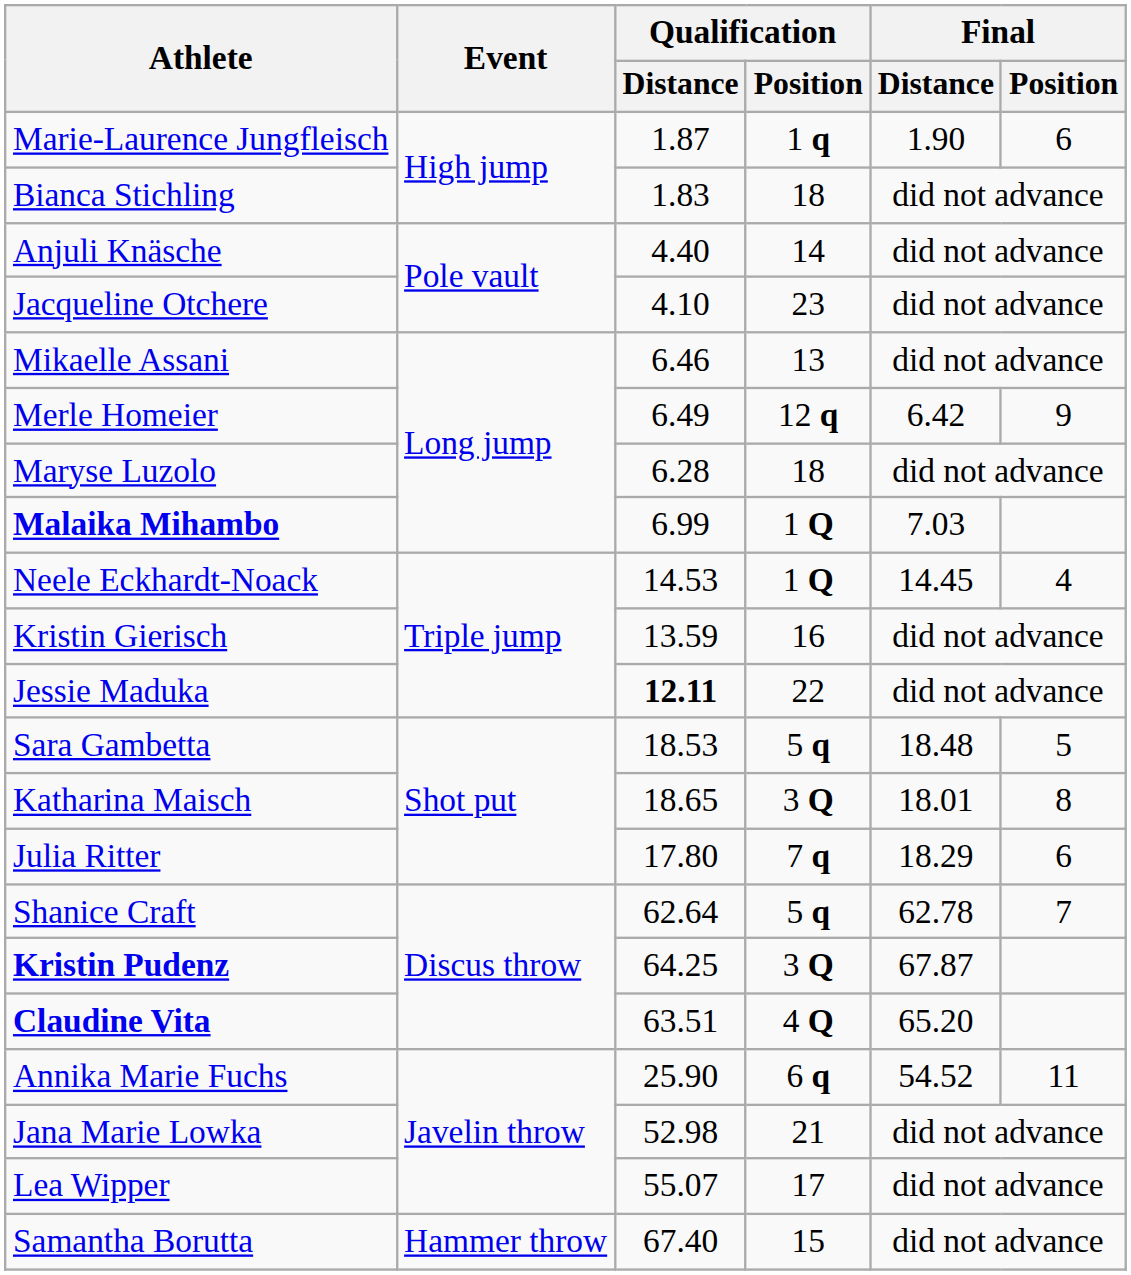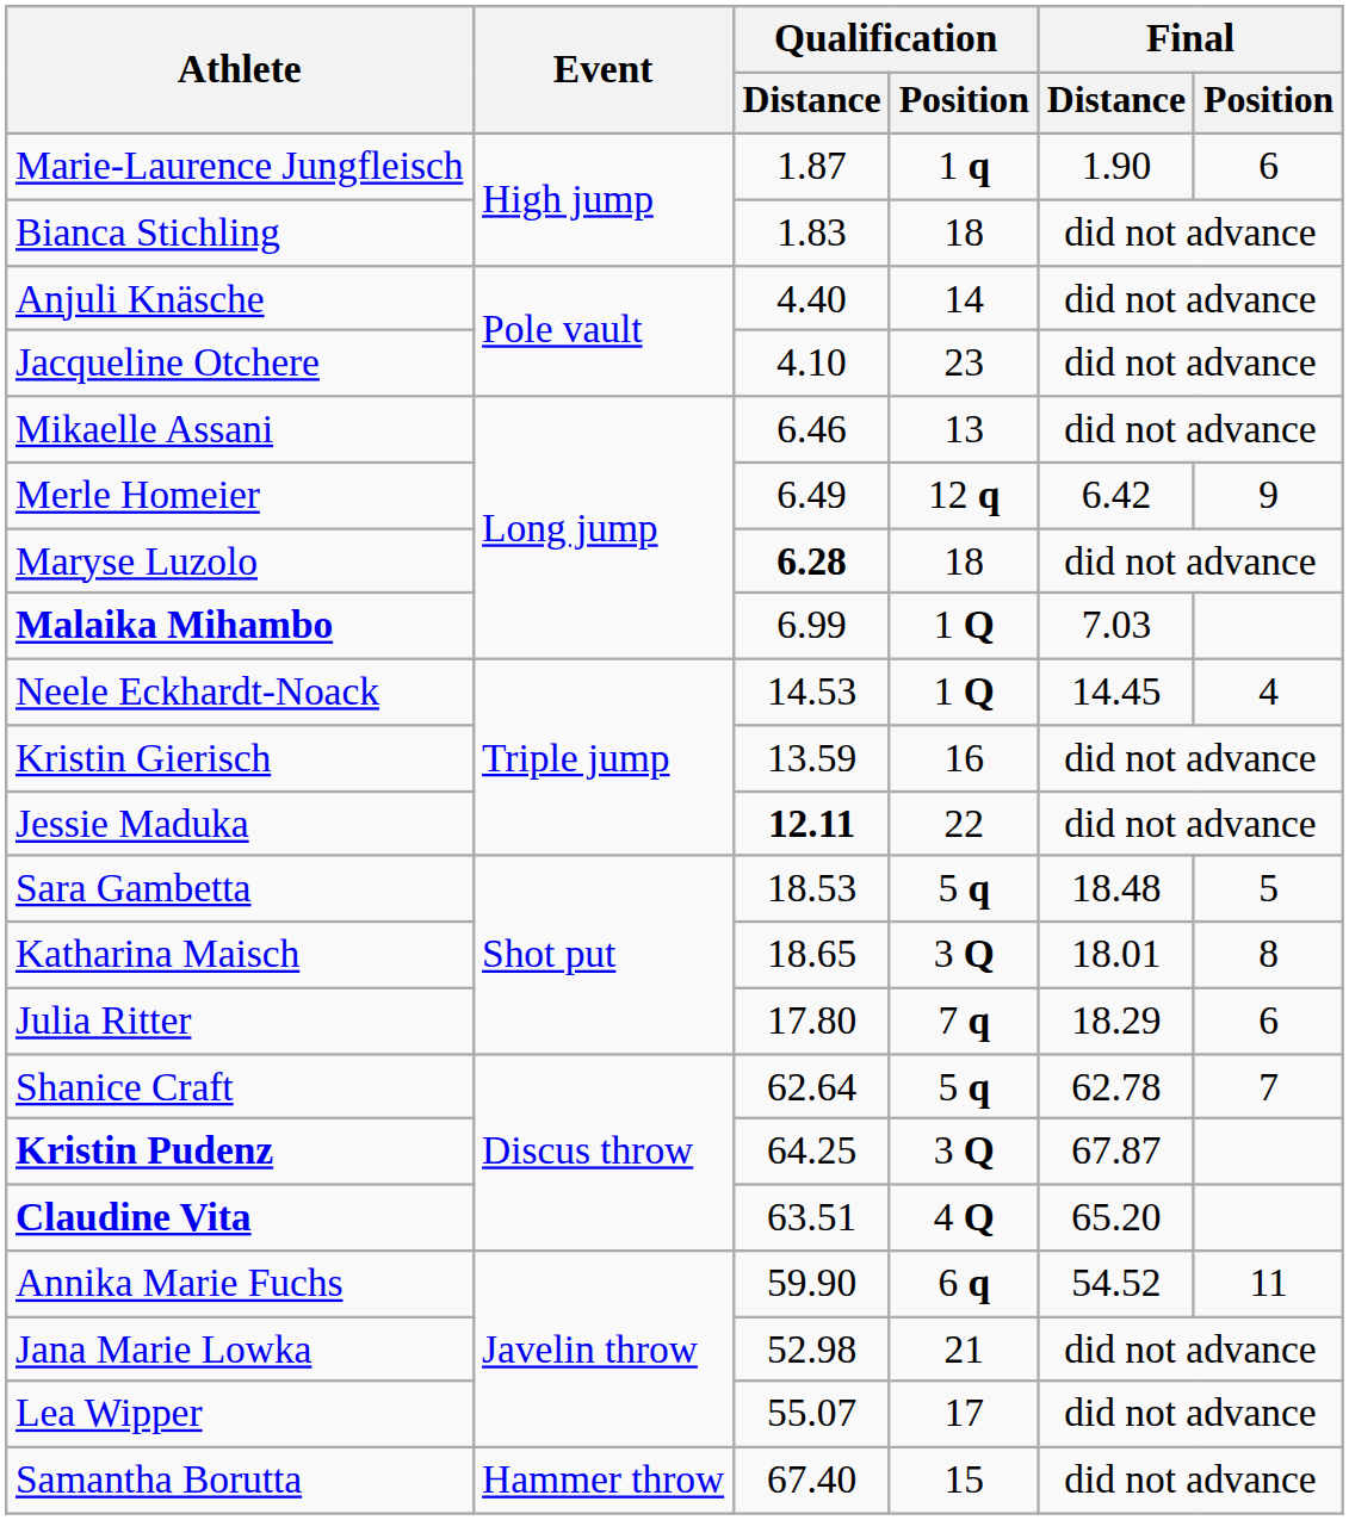Maryse Luzolo | Qualification / Distance: normal -> bold
Annika Marie Fuchs | Qualification / Distance: 25.90 -> 59.90
